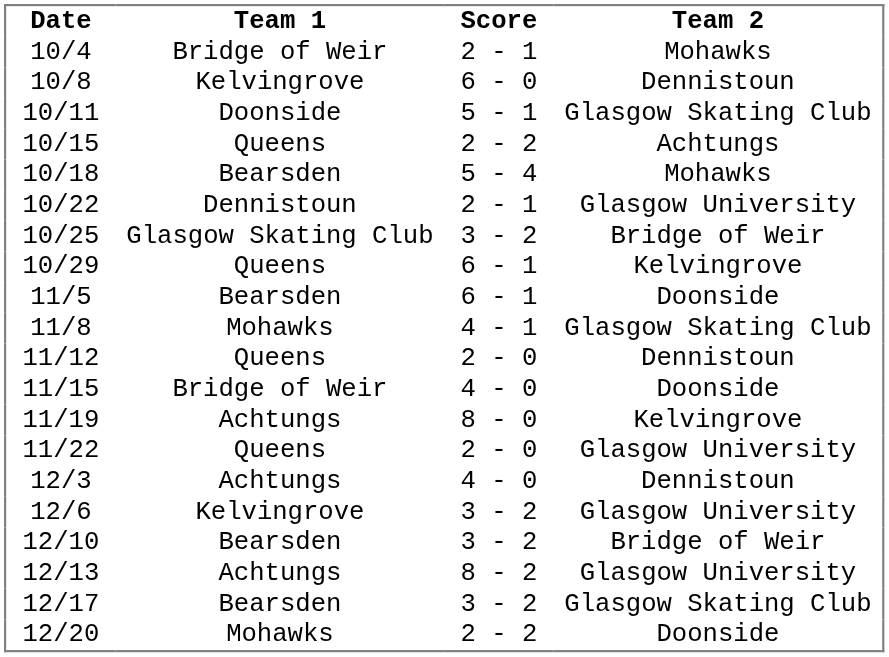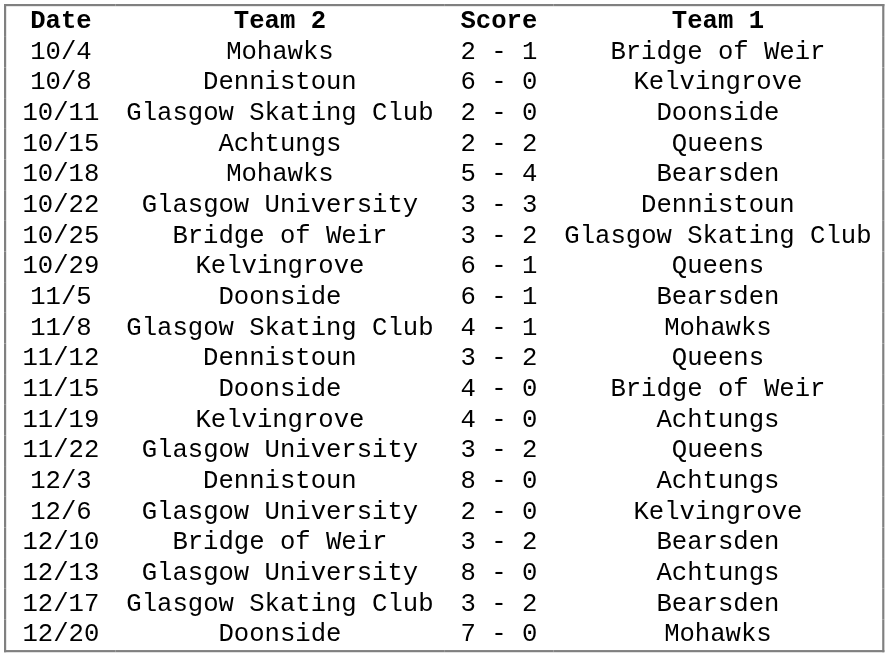columns swapped: Team 1 <-> Team 2
10/11 | Score: 5 - 1 -> 2 - 0
10/22 | Score: 2 - 1 -> 3 - 3
11/12 | Score: 2 - 0 -> 3 - 2
11/19 | Score: 8 - 0 -> 4 - 0
11/22 | Score: 2 - 0 -> 3 - 2
12/3 | Score: 4 - 0 -> 8 - 0
12/6 | Score: 3 - 2 -> 2 - 0
12/13 | Score: 8 - 2 -> 8 - 0
12/20 | Score: 2 - 2 -> 7 - 0
